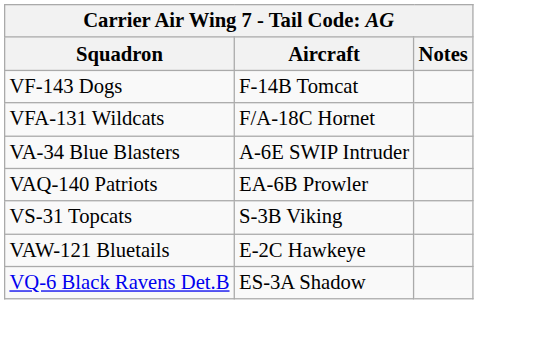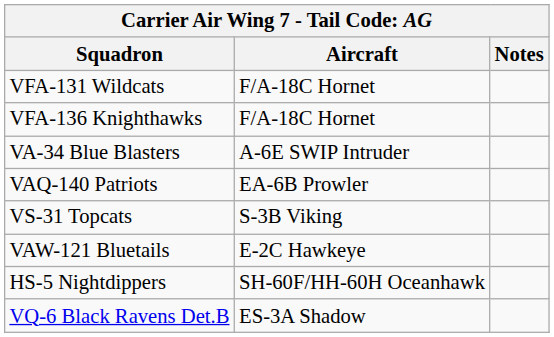- row: VF-143 Dogs | F-14B Tomcat
+ row: VFA-136 Knighthawks | F/A-18C Hornet
+ row: HS-5 Nightdippers | SH-60F/HH-60H Oceanhawk
